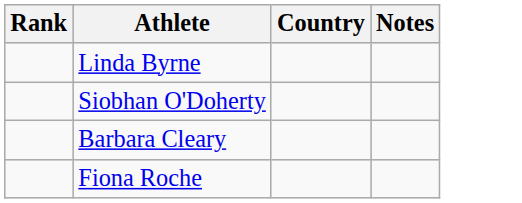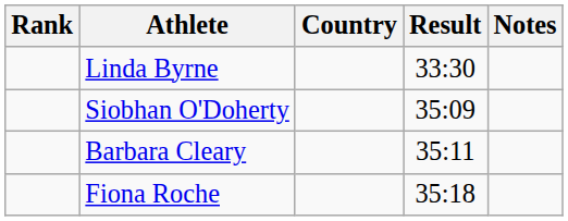+ column: Result | 33:30 | 35:09 | 35:11 | 35:18
